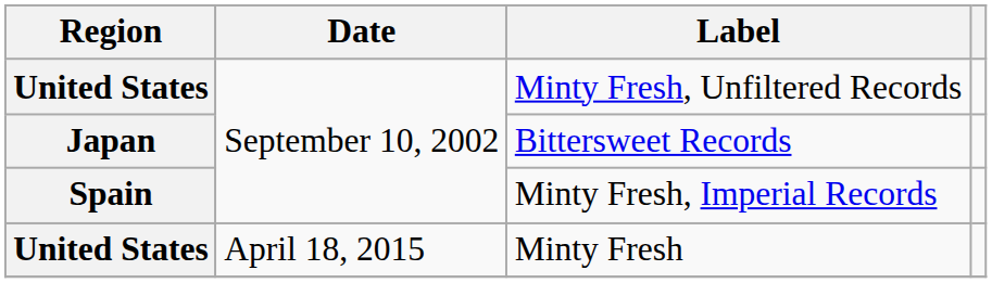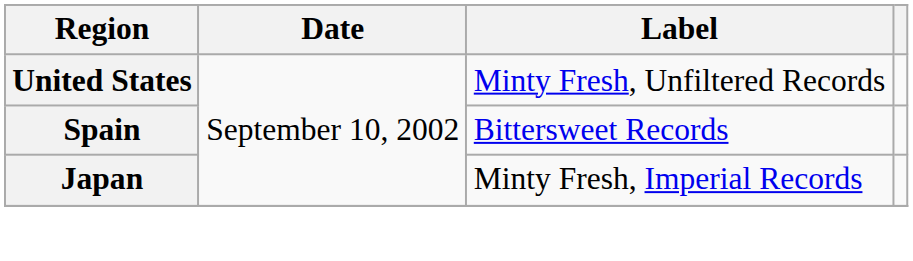Bittersweet Records | Region: Japan -> Spain
Minty Fresh, Imperial Records | Region: Spain -> Japan
- row: United States | April 18, 2015 | Minty Fresh
